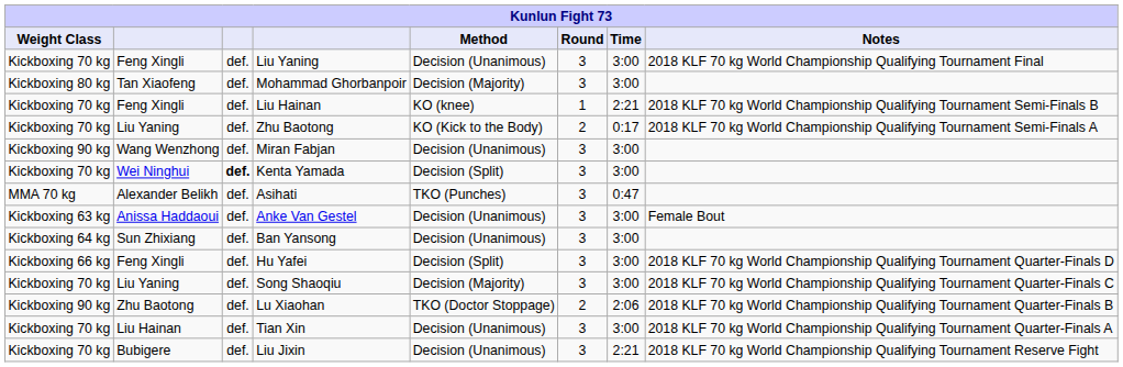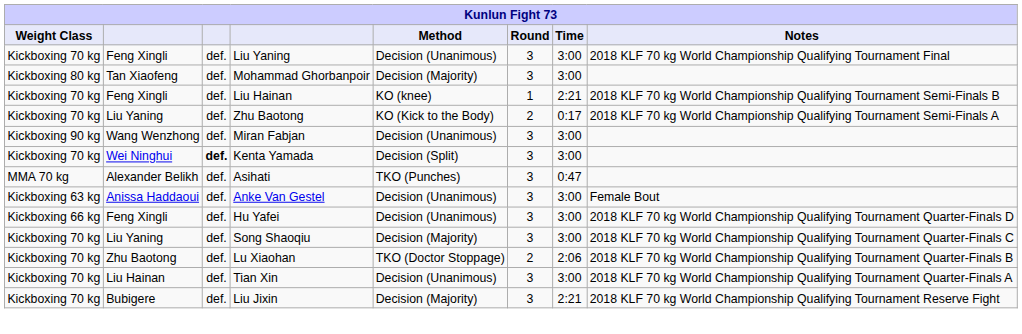- row: Kickboxing 64 kg | Sun Zhixiang | def. | Ban Yansong | Decision (Unanimous) | 3 | 3:00
Hu Yafei | Method: Decision (Split) -> Decision (Unanimous)
Lu Xiaohan | Weight Class: Kickboxing 90 kg -> Kickboxing 70 kg
Liu Jixin | Method: Decision (Unanimous) -> Decision (Majority)
